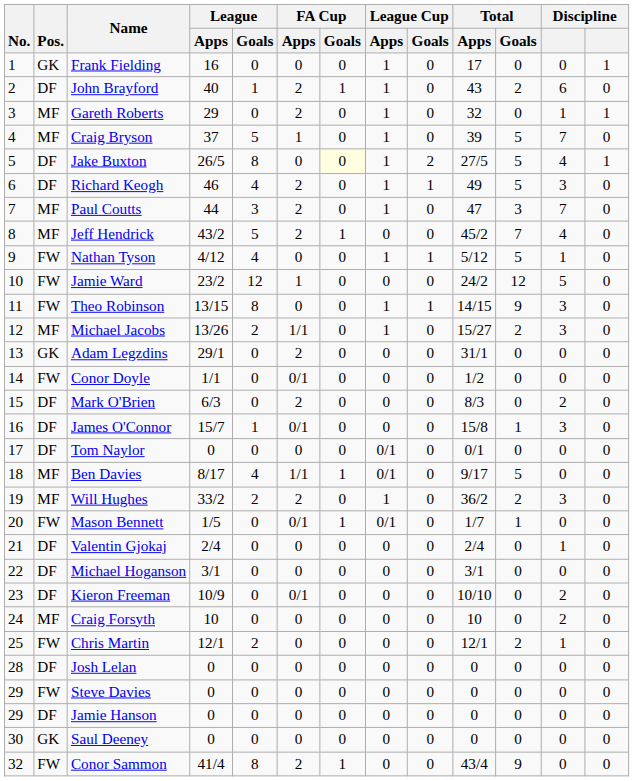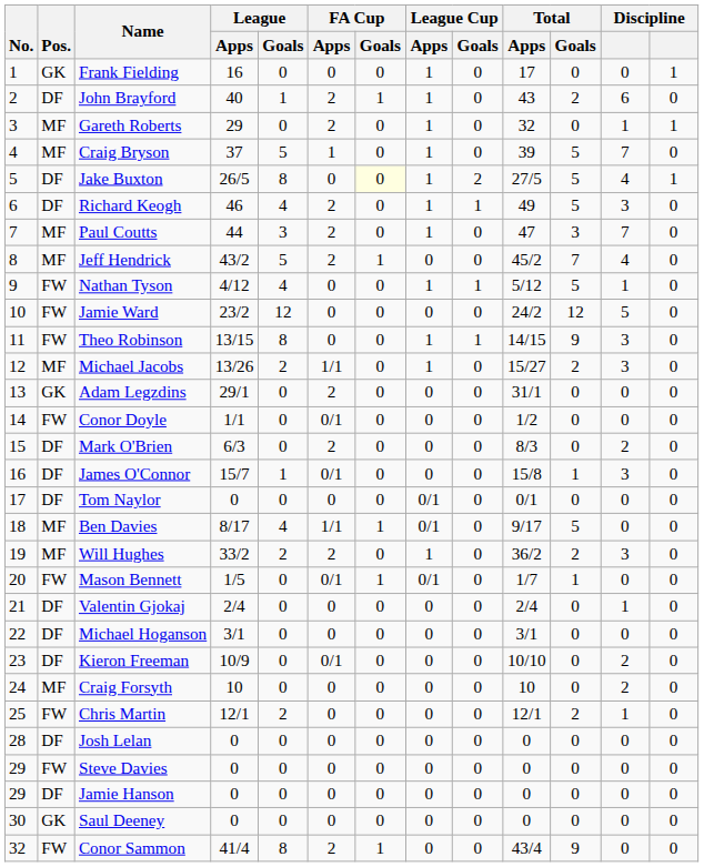Jamie Ward | FA Cup / Apps: 1 -> 0
